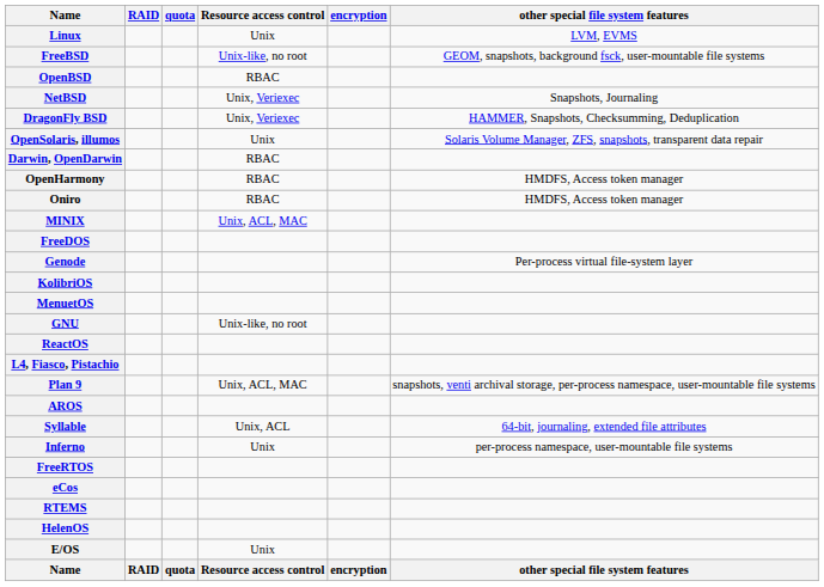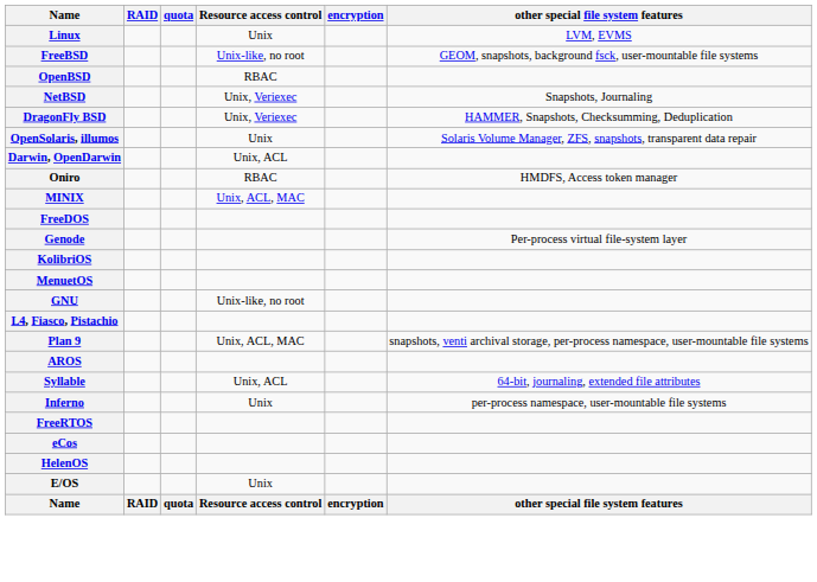Darwin, OpenDarwin | Resource access control: RBAC -> Unix, ACL
- row: OpenHarmony | RBAC | HMDFS, Access token manager
- row: ReactOS
- row: RTEMS
